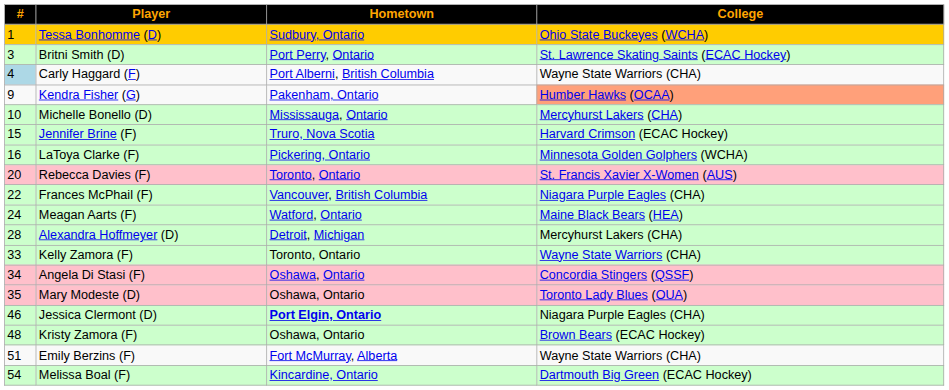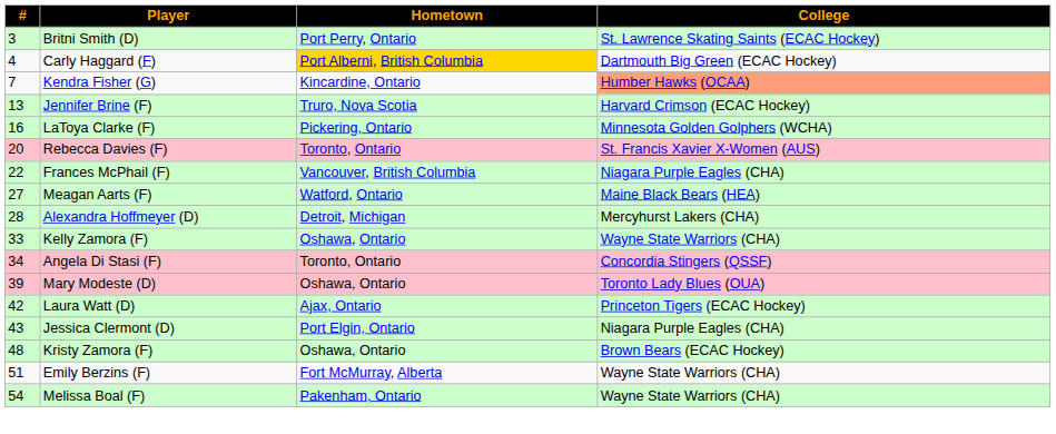- row: 1 | Tessa Bonhomme (D) | Sudbury, Ontario | Ohio State Buckeyes (WCHA)
Carly Haggard (F) | #: lightblue background -> no background
Carly Haggard (F) | Hometown: no background -> gold background
Carly Haggard (F) | College: Wayne State Warriors (CHA) -> Dartmouth Big Green (ECAC Hockey)
Kendra Fisher (G) | #: 9 -> 7
Kendra Fisher (G) | Hometown: Pakenham, Ontario -> Kincardine, Ontario
- row: 10 | Michelle Bonello (D) | Mississauga, Ontario | Mercyhurst Lakers (CHA)
Jennifer Brine (F) | #: 15 -> 13
Meagan Aarts (F) | #: 24 -> 27
Kelly Zamora (F) | Hometown: Toronto, Ontario -> Oshawa, Ontario
Angela Di Stasi (F) | Hometown: Oshawa, Ontario -> Toronto, Ontario
Mary Modeste (D) | #: 35 -> 39
+ row: 42 | Laura Watt (D) | Ajax, Ontario | Princeton Tigers (ECAC Hockey)
Jessica Clermont (D) | #: 46 -> 43
Jessica Clermont (D) | Hometown: bold -> normal
Melissa Boal (F) | Hometown: Kincardine, Ontario -> Pakenham, Ontario
Melissa Boal (F) | College: Dartmouth Big Green (ECAC Hockey) -> Wayne State Warriors (CHA)
